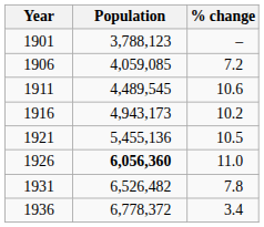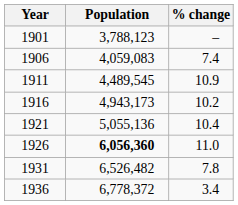1906 | Population: 4,059,085 -> 4,059,083
1906 | % change: 7.2 -> 7.4
1911 | % change: 10.6 -> 10.9
1921 | Population: 5,455,136 -> 5,055,136
1921 | % change: 10.5 -> 10.4
